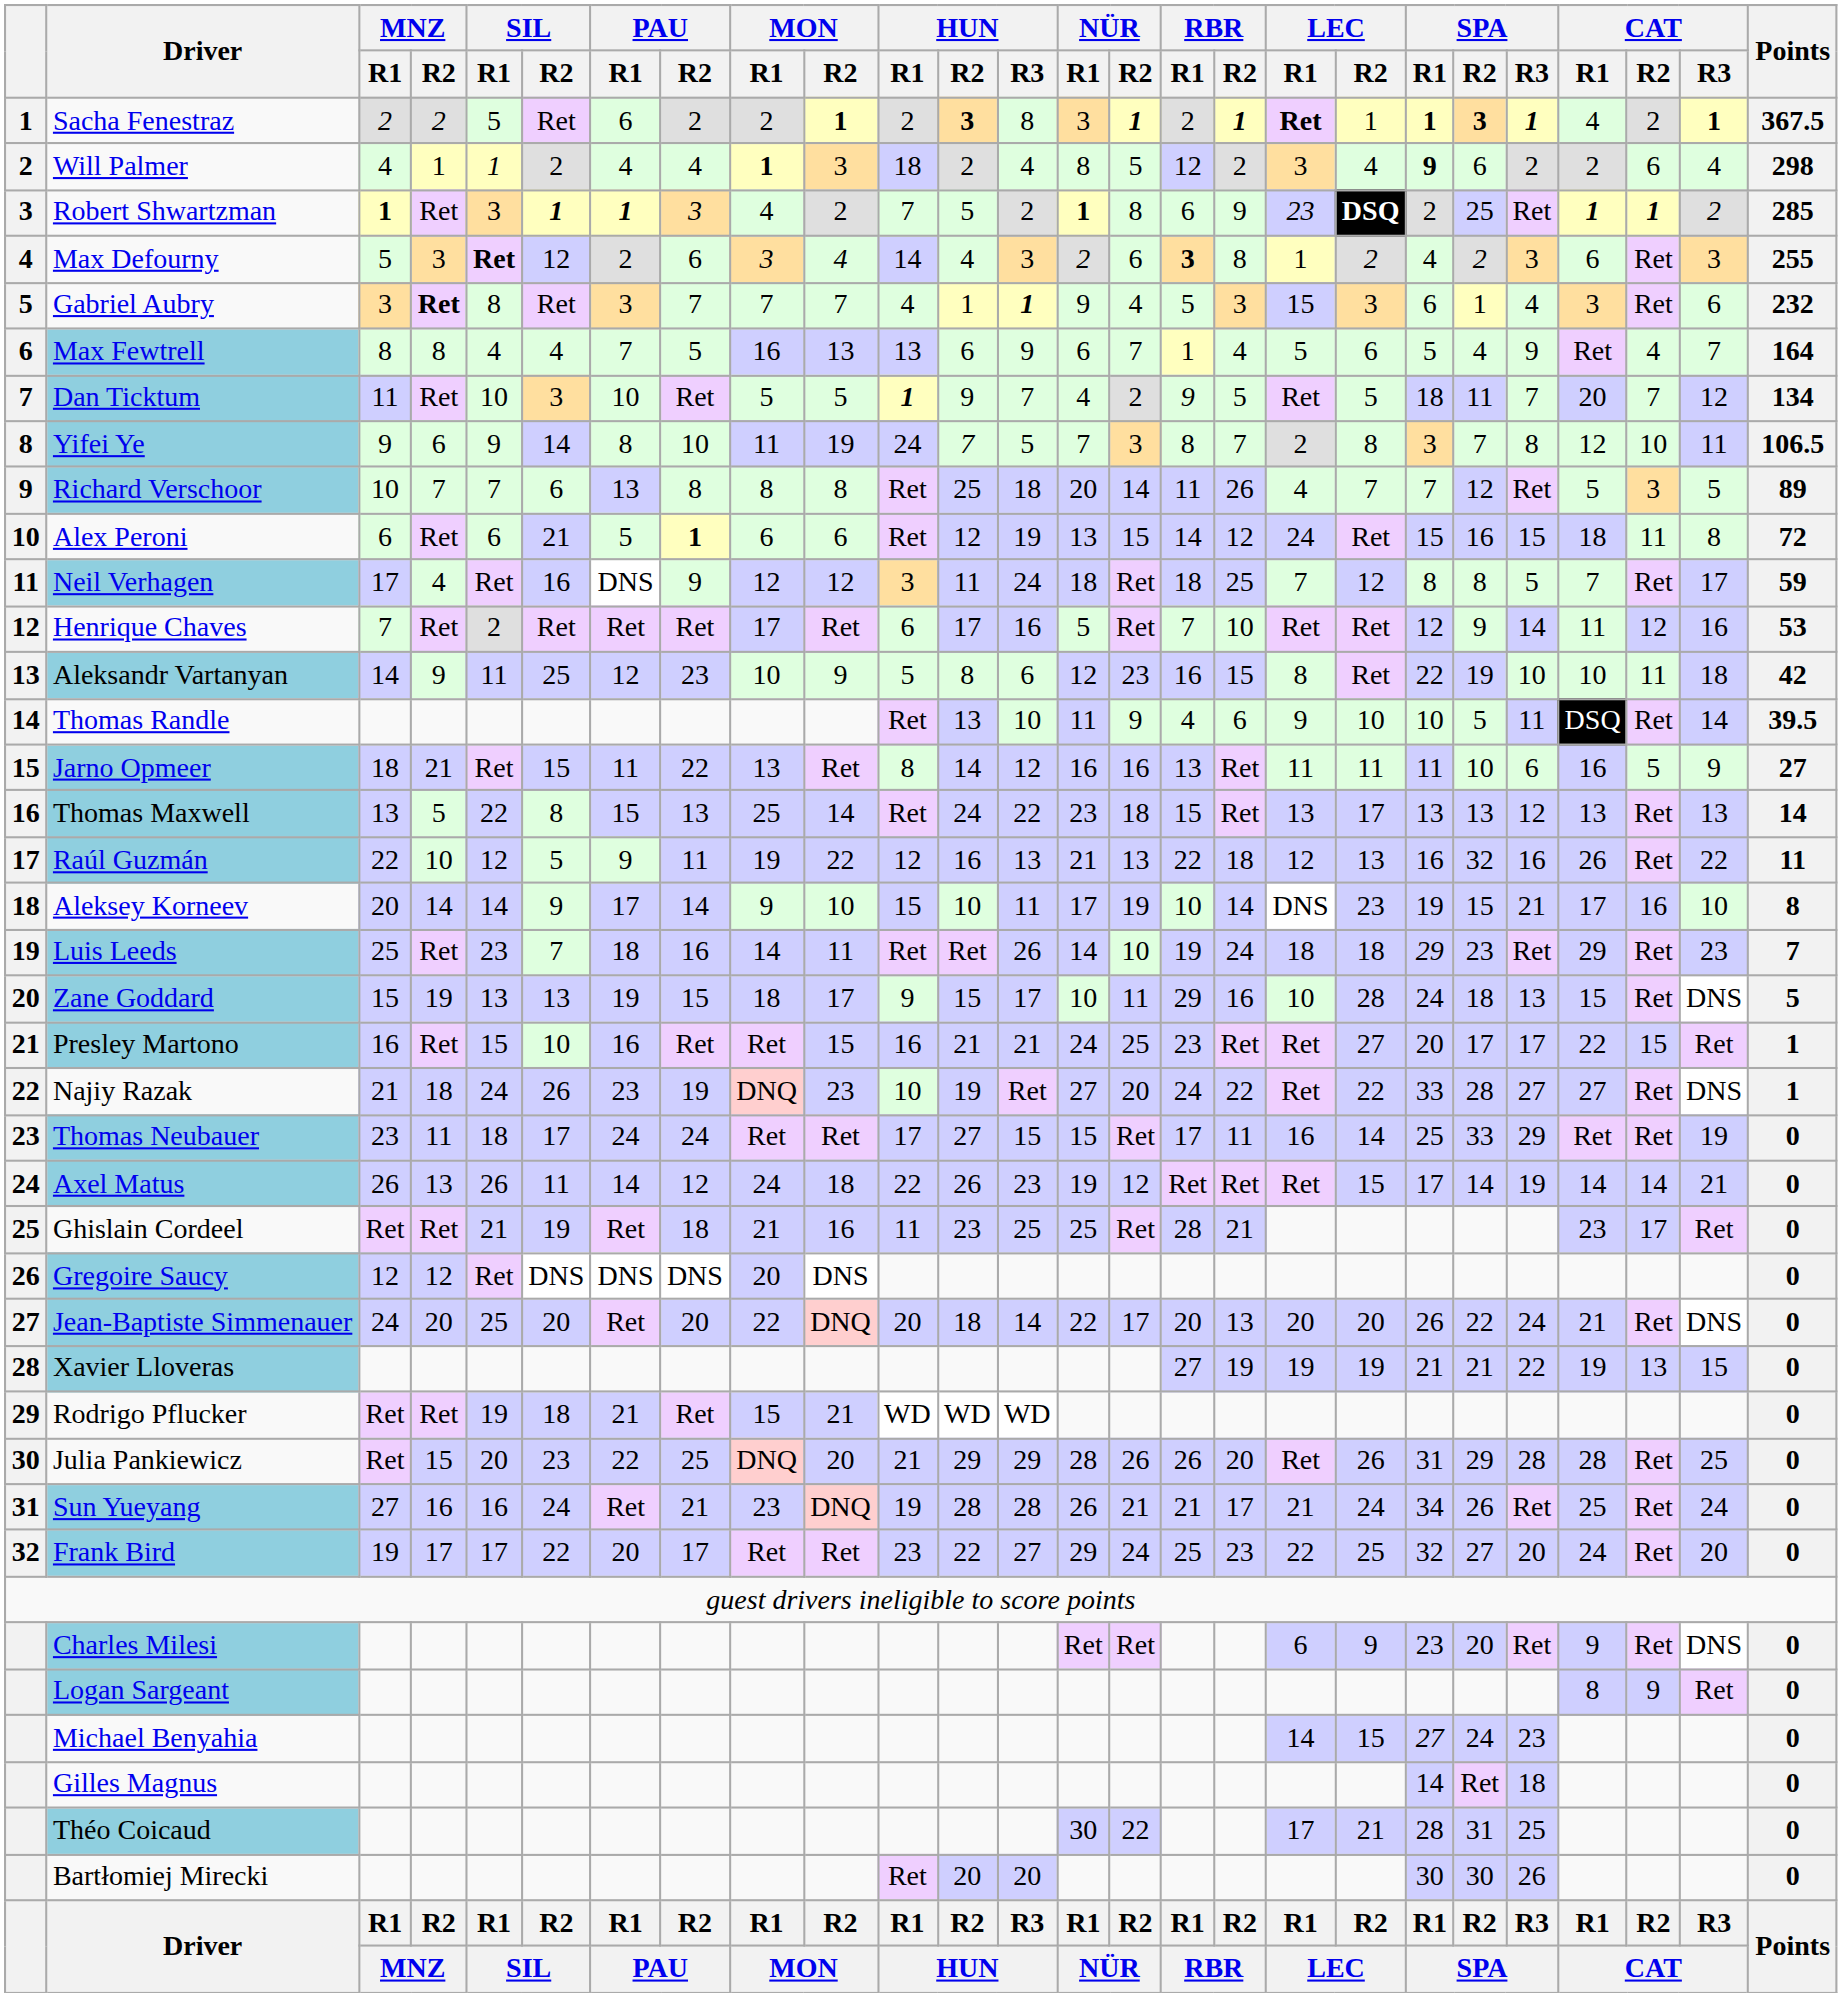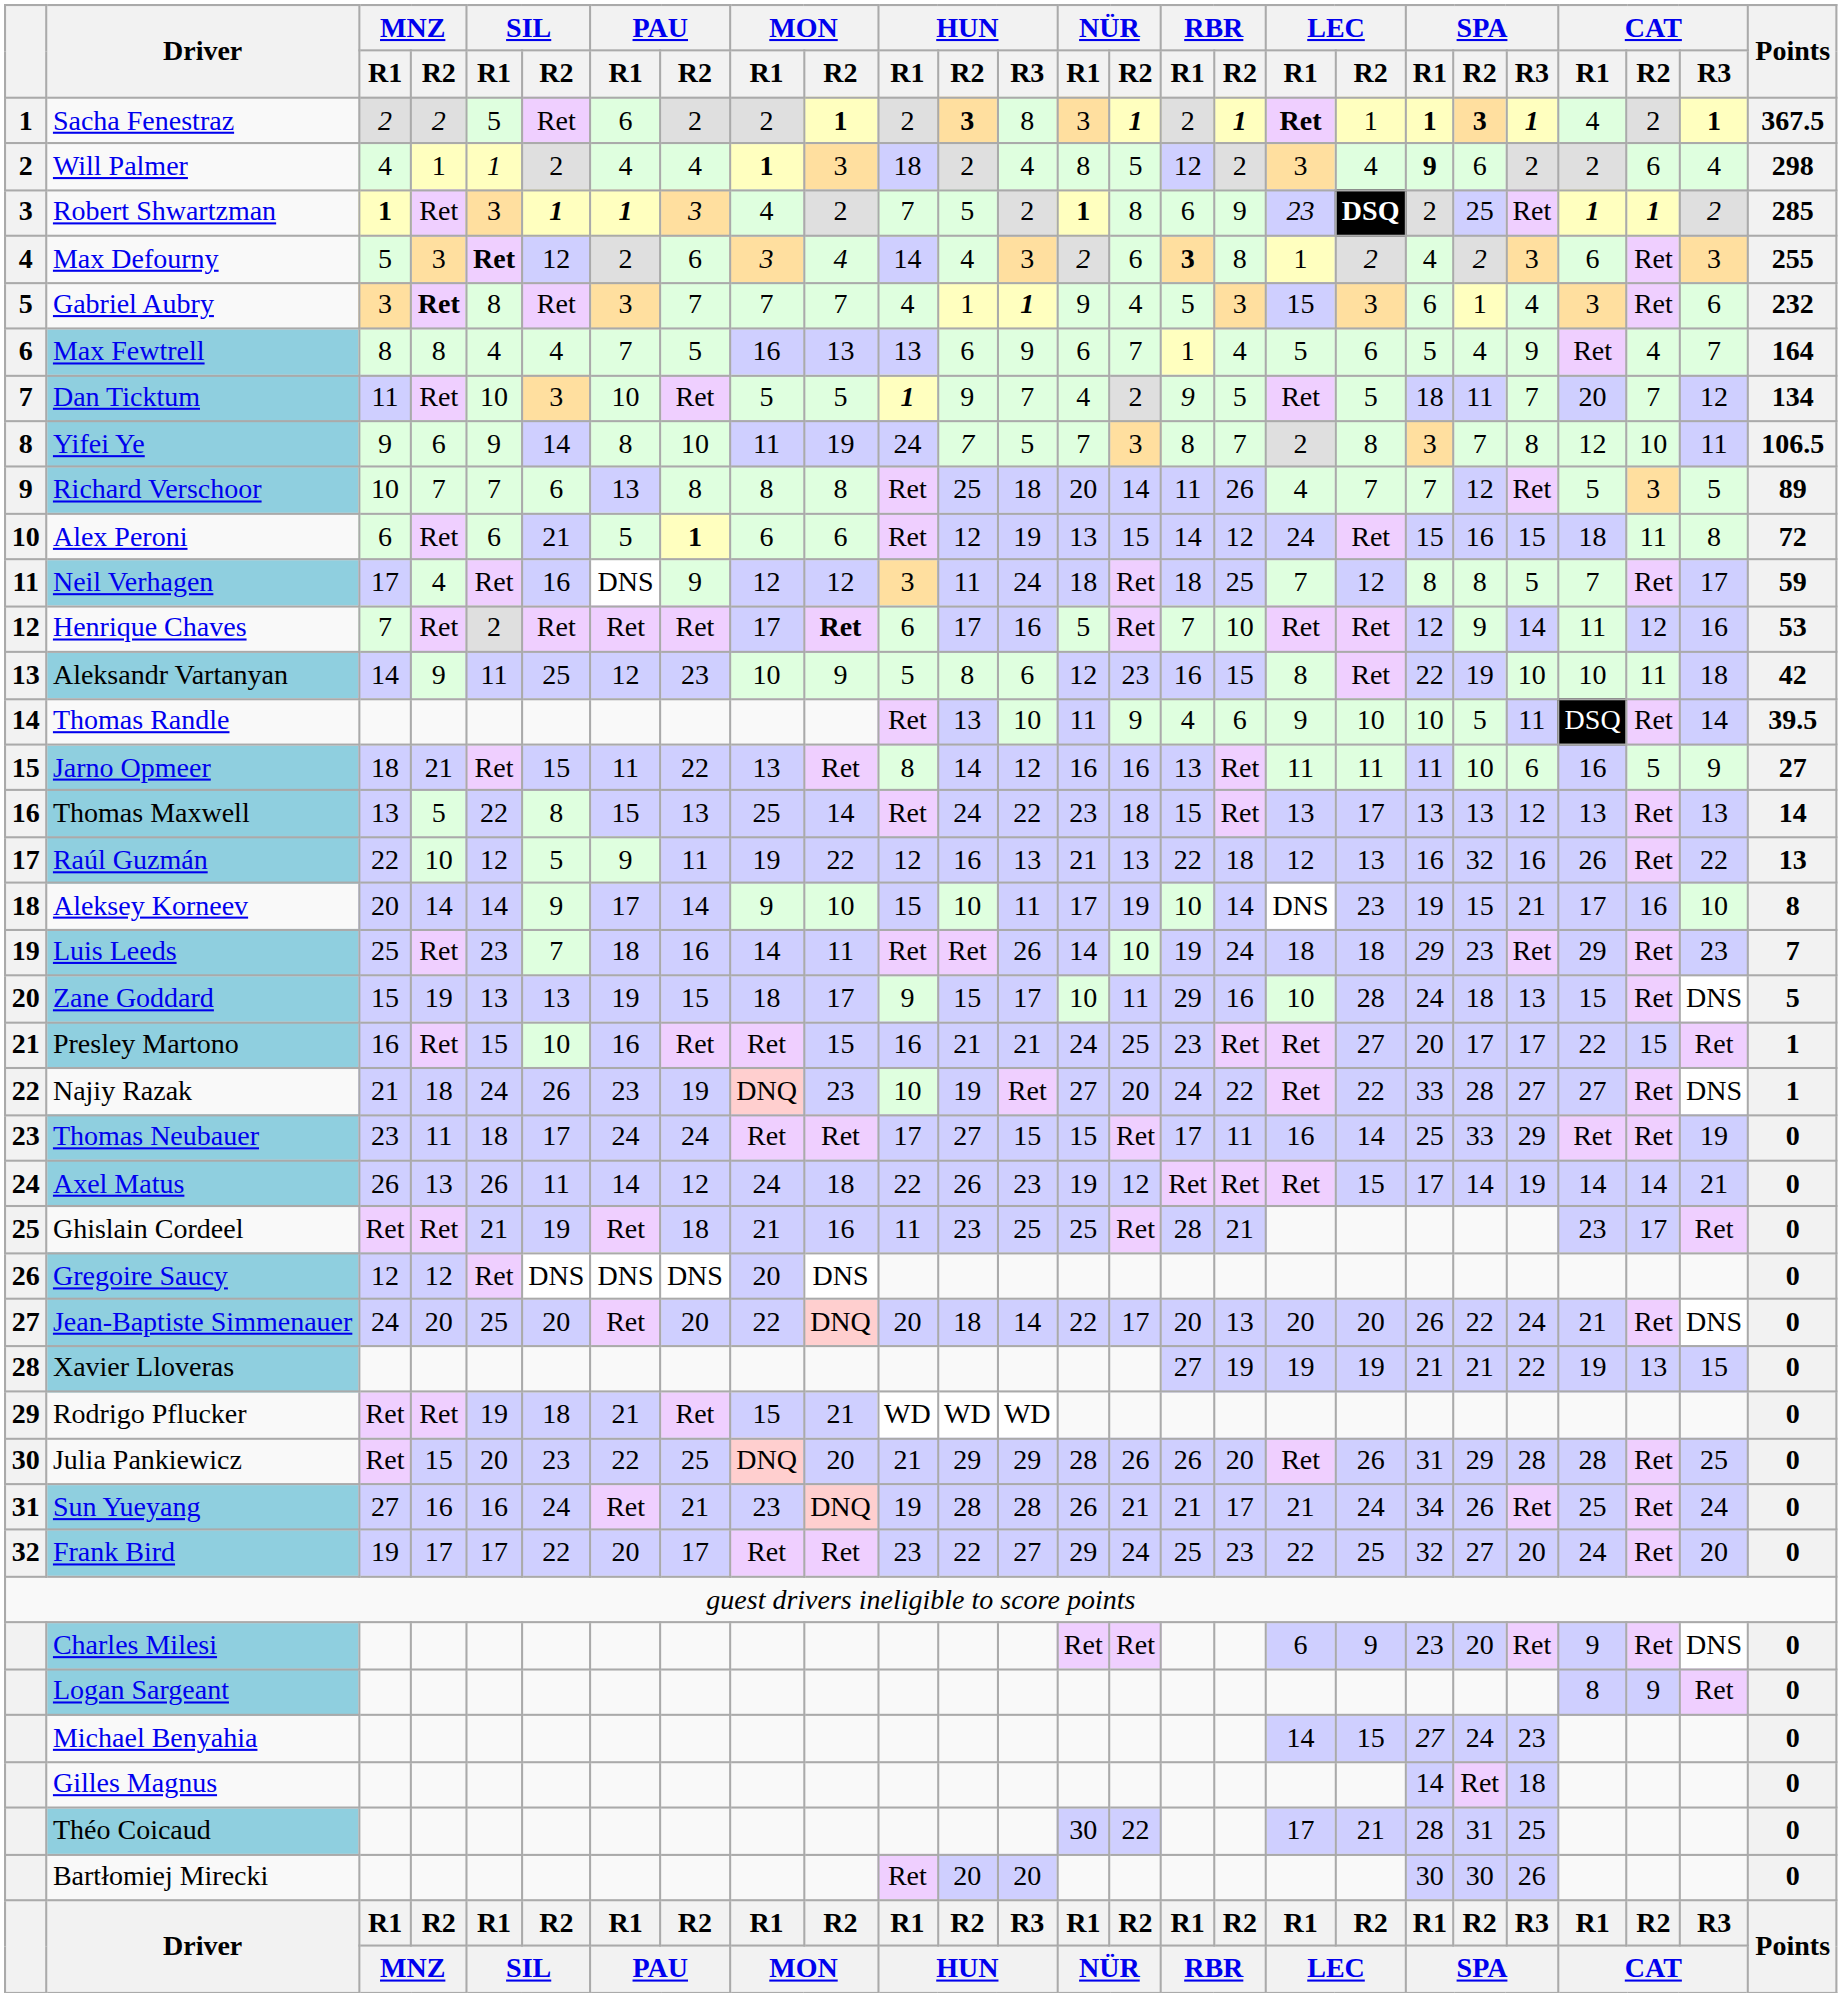Henrique Chaves | MON / R2: normal -> bold
Raúl Guzmán | Points: 11 -> 13
